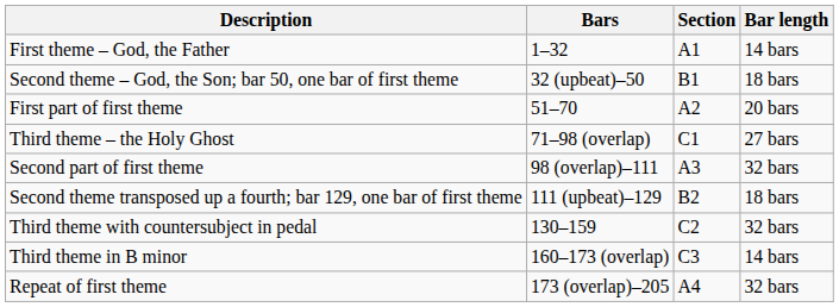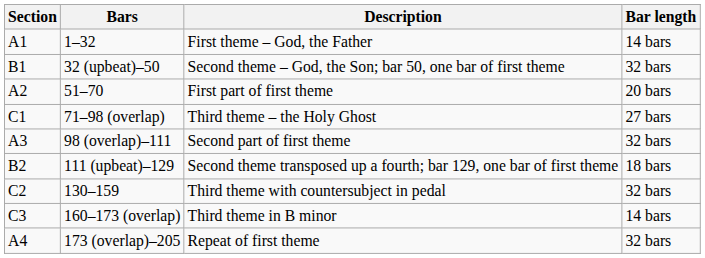columns swapped: Section <-> Description
32 (upbeat)–50 | Bar length: 18 bars -> 32 bars
